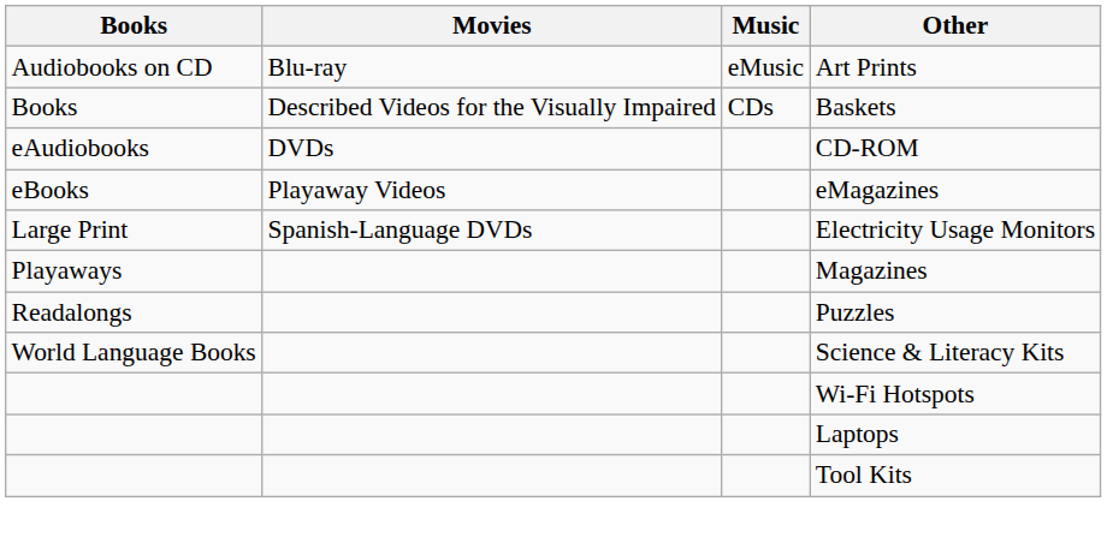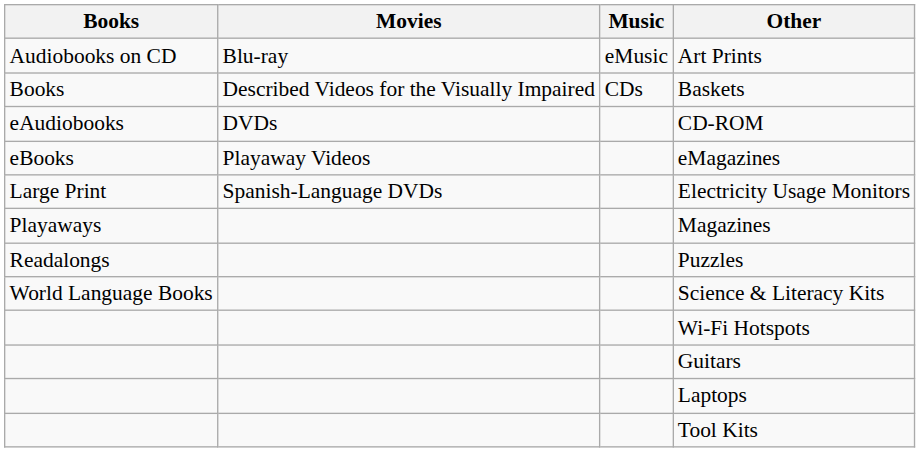+ row: Guitars
